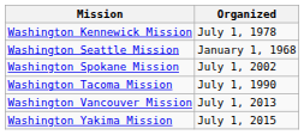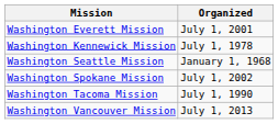+ row: Washington Everett Mission | July 1, 2001
- row: Washington Yakima Mission | July 1, 2015
